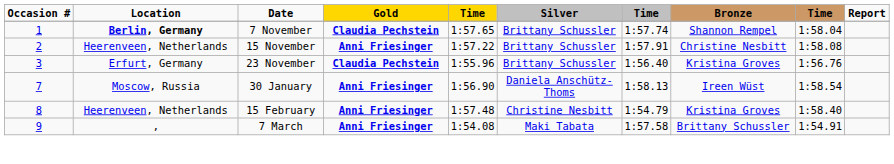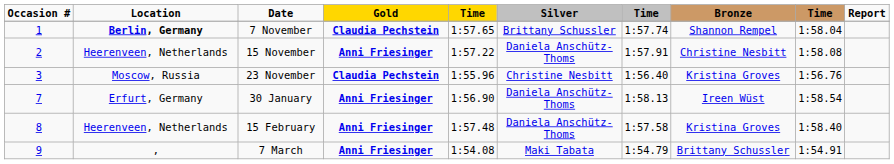15 November | Silver: Brittany Schussler -> Daniela Anschütz-Thoms
23 November | Location: Erfurt, Germany -> Moscow, Russia
23 November | Silver: Brittany Schussler -> Christine Nesbitt
30 January | Location: Moscow, Russia -> Erfurt, Germany
15 February | Silver: Christine Nesbitt -> Daniela Anschütz-Thoms
15 February | column 7: 1:54.79 -> 1:57.58
7 March | column 7: 1:57.58 -> 1:54.79
